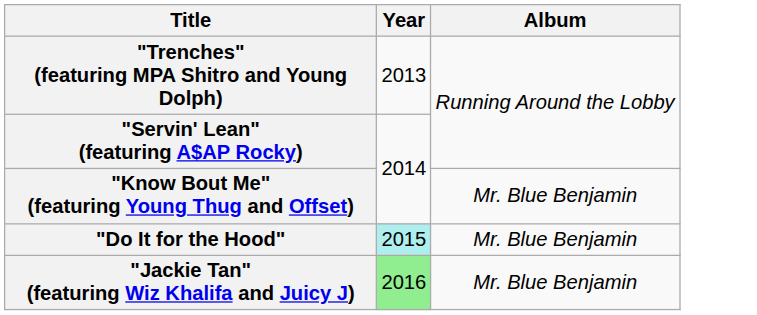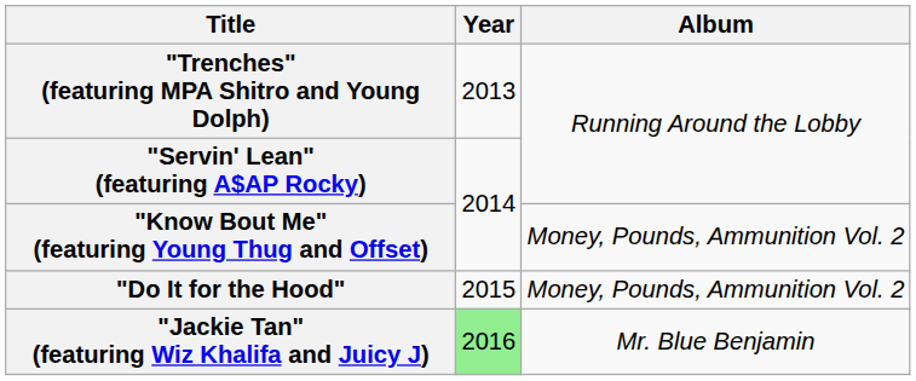"Know Bout Me" (featuring Young Thug and Offset) | Album: Mr. Blue Benjamin -> Money, Pounds, Ammunition Vol. 2
"Do It for the Hood" | Year: paleturquoise background -> no background
"Do It for the Hood" | Album: Mr. Blue Benjamin -> Money, Pounds, Ammunition Vol. 2
